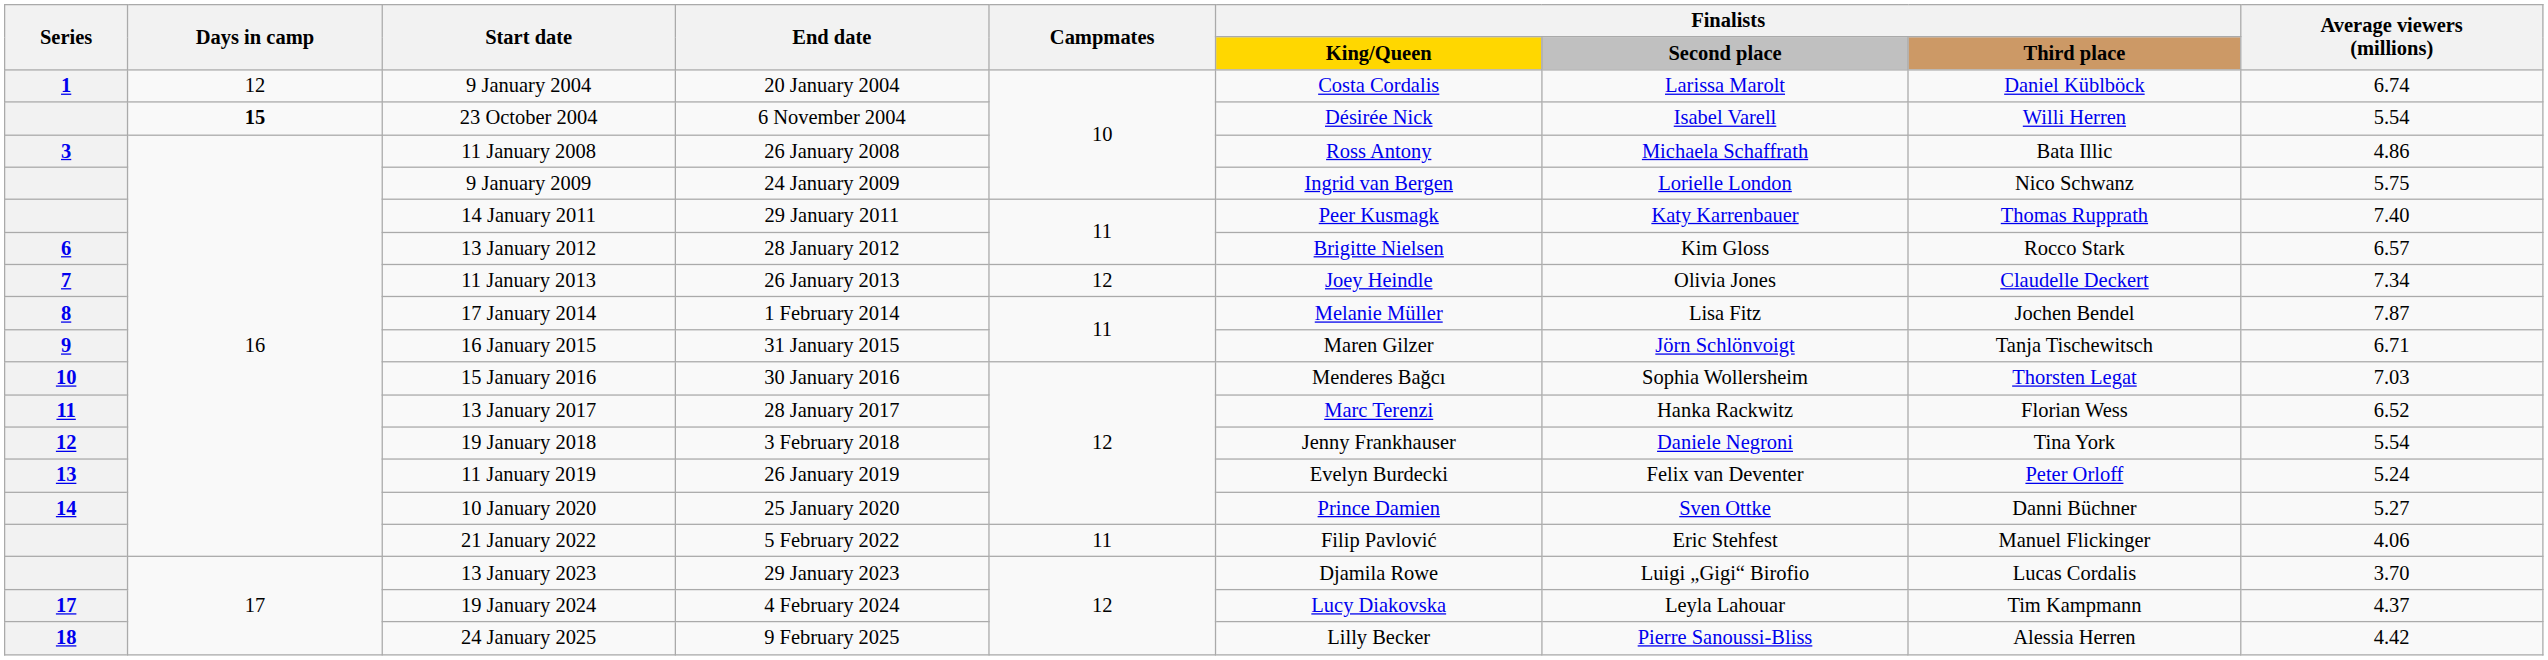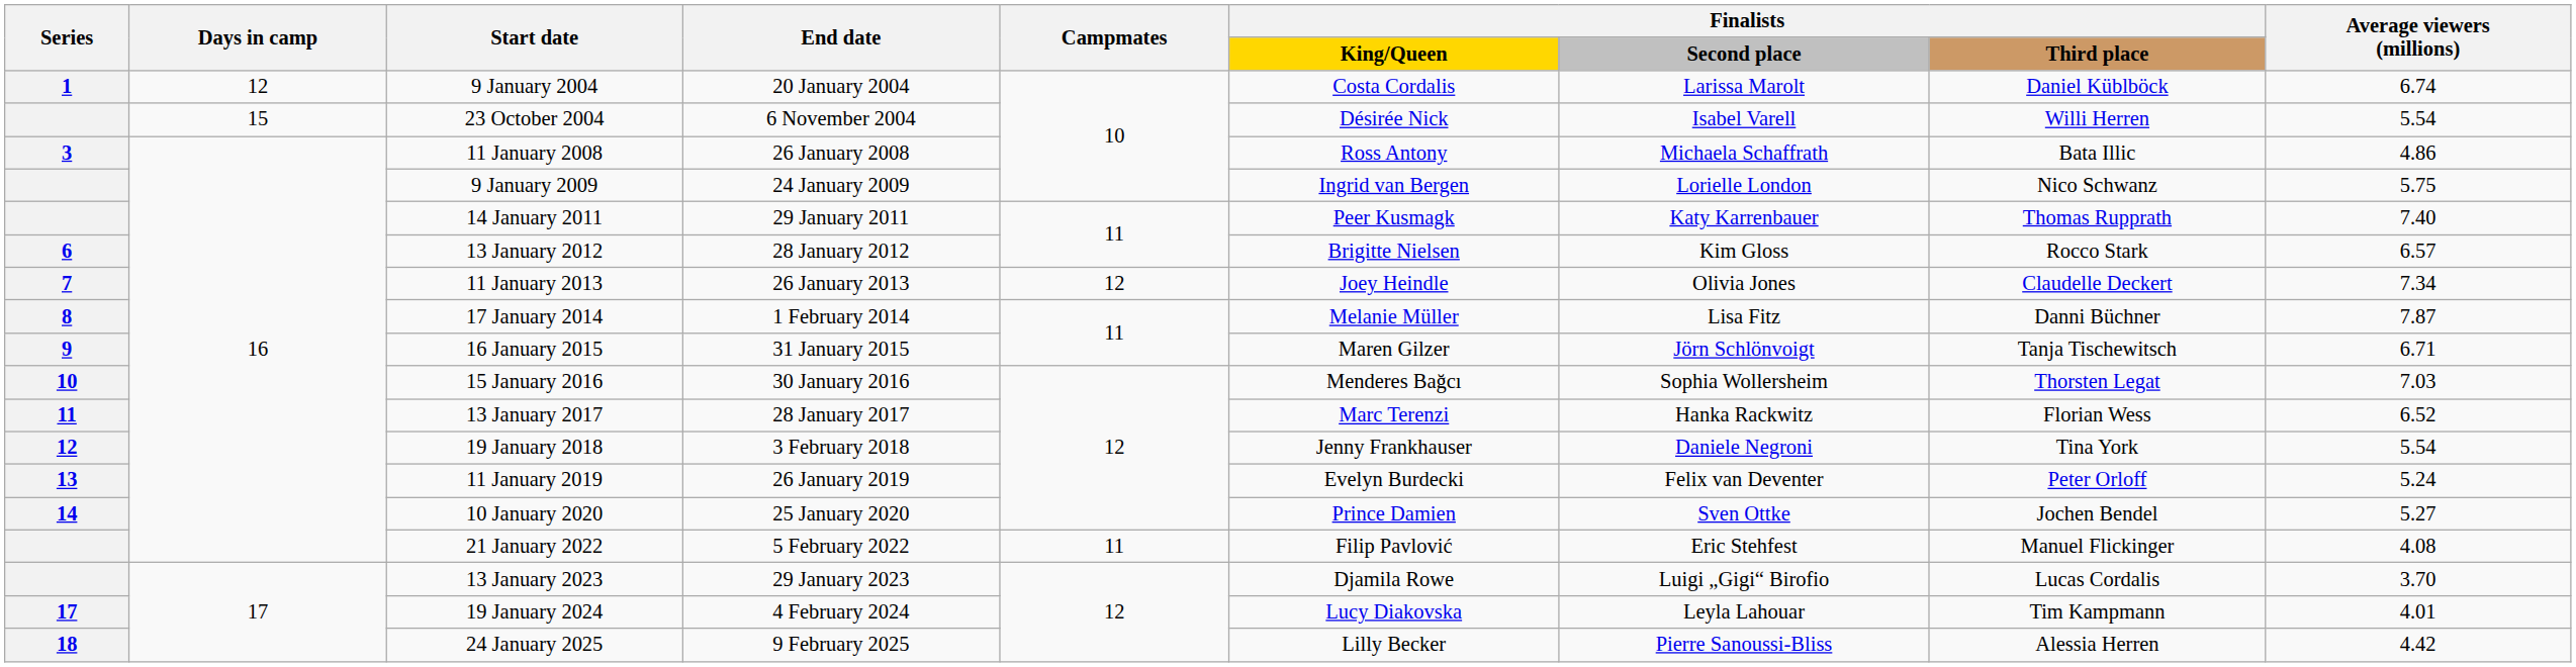23 October 2004 | Days in camp: bold -> normal
17 January 2014 | Finalists / Third place: Jochen Bendel -> Danni Büchner
10 January 2020 | Finalists / Third place: Danni Büchner -> Jochen Bendel
21 January 2022 | Average viewers (millions): 4.06 -> 4.08
19 January 2024 | Average viewers (millions): 4.37 -> 4.01
